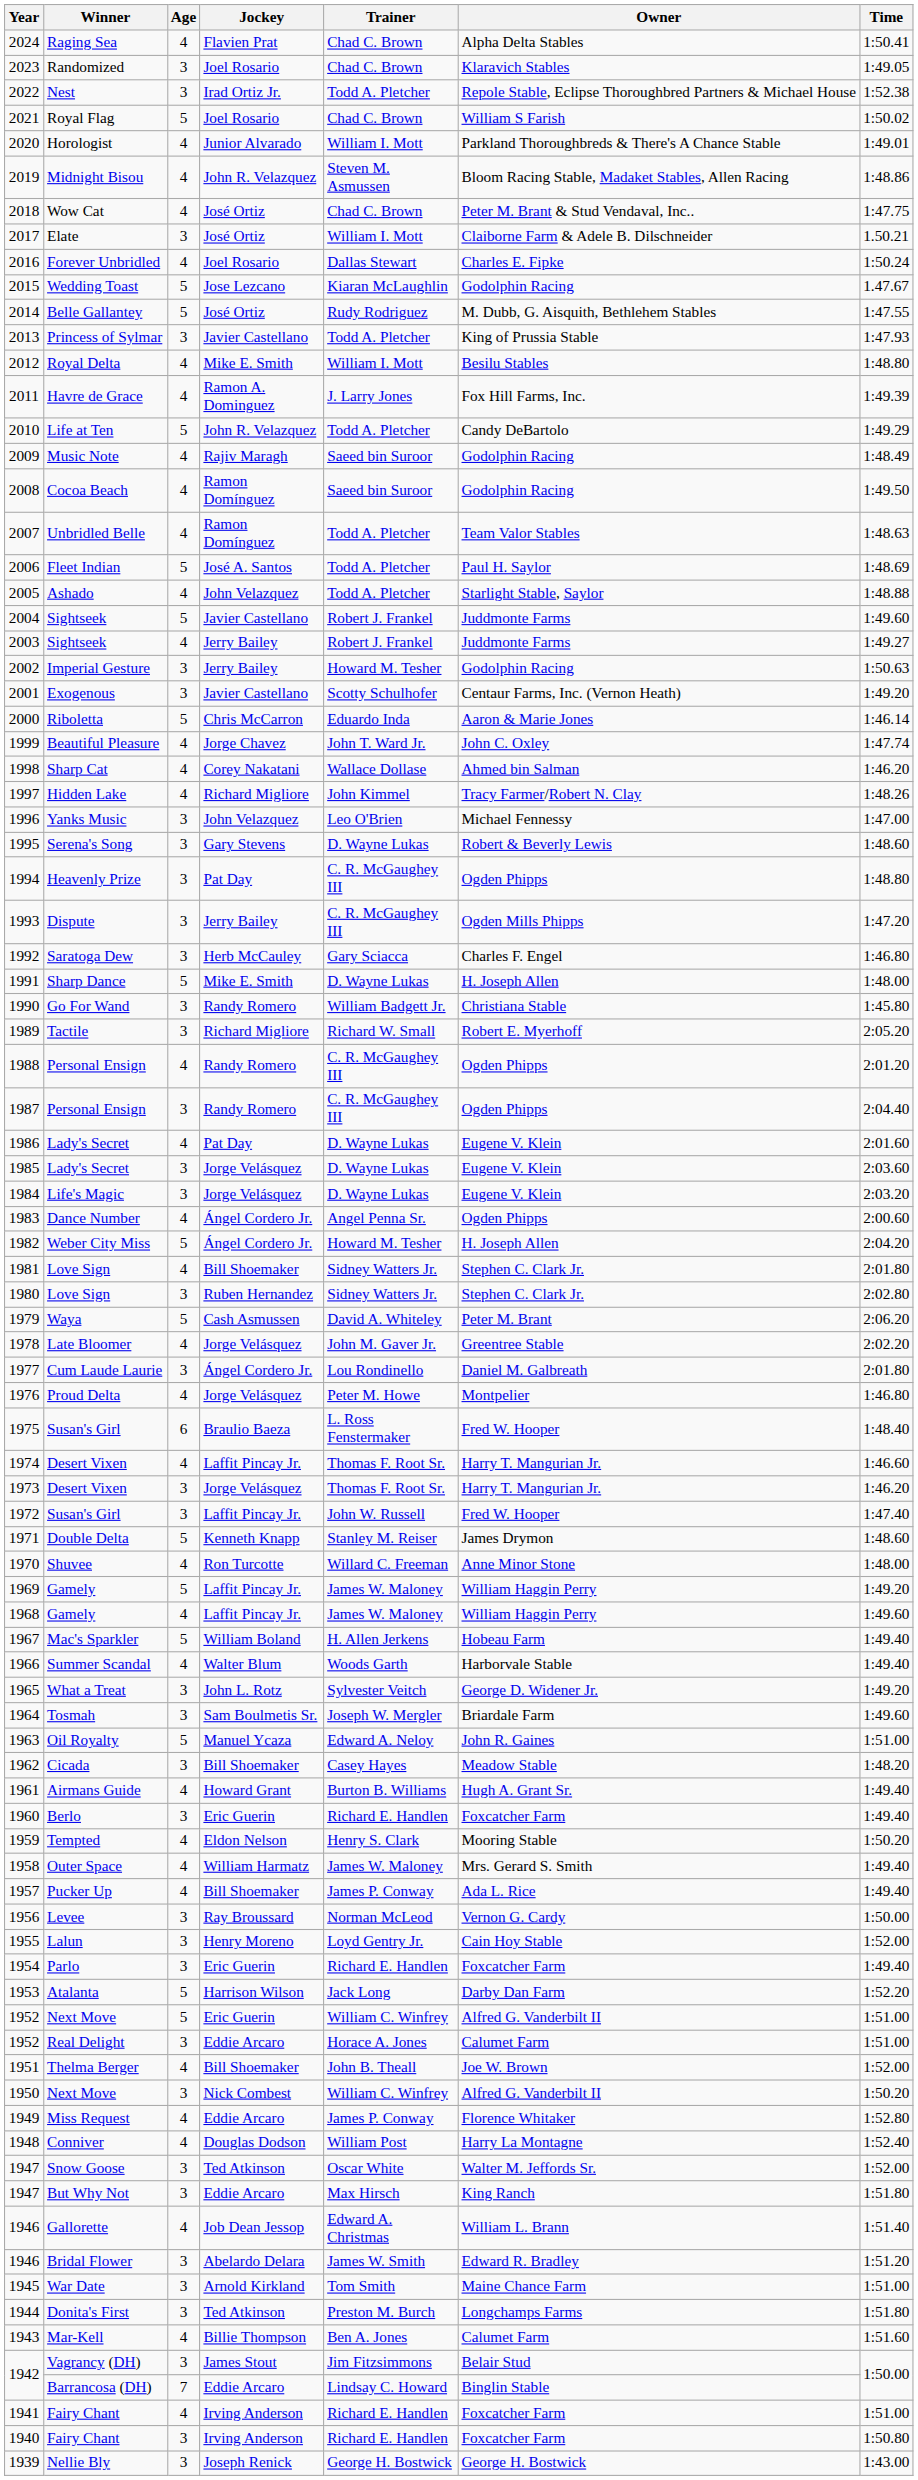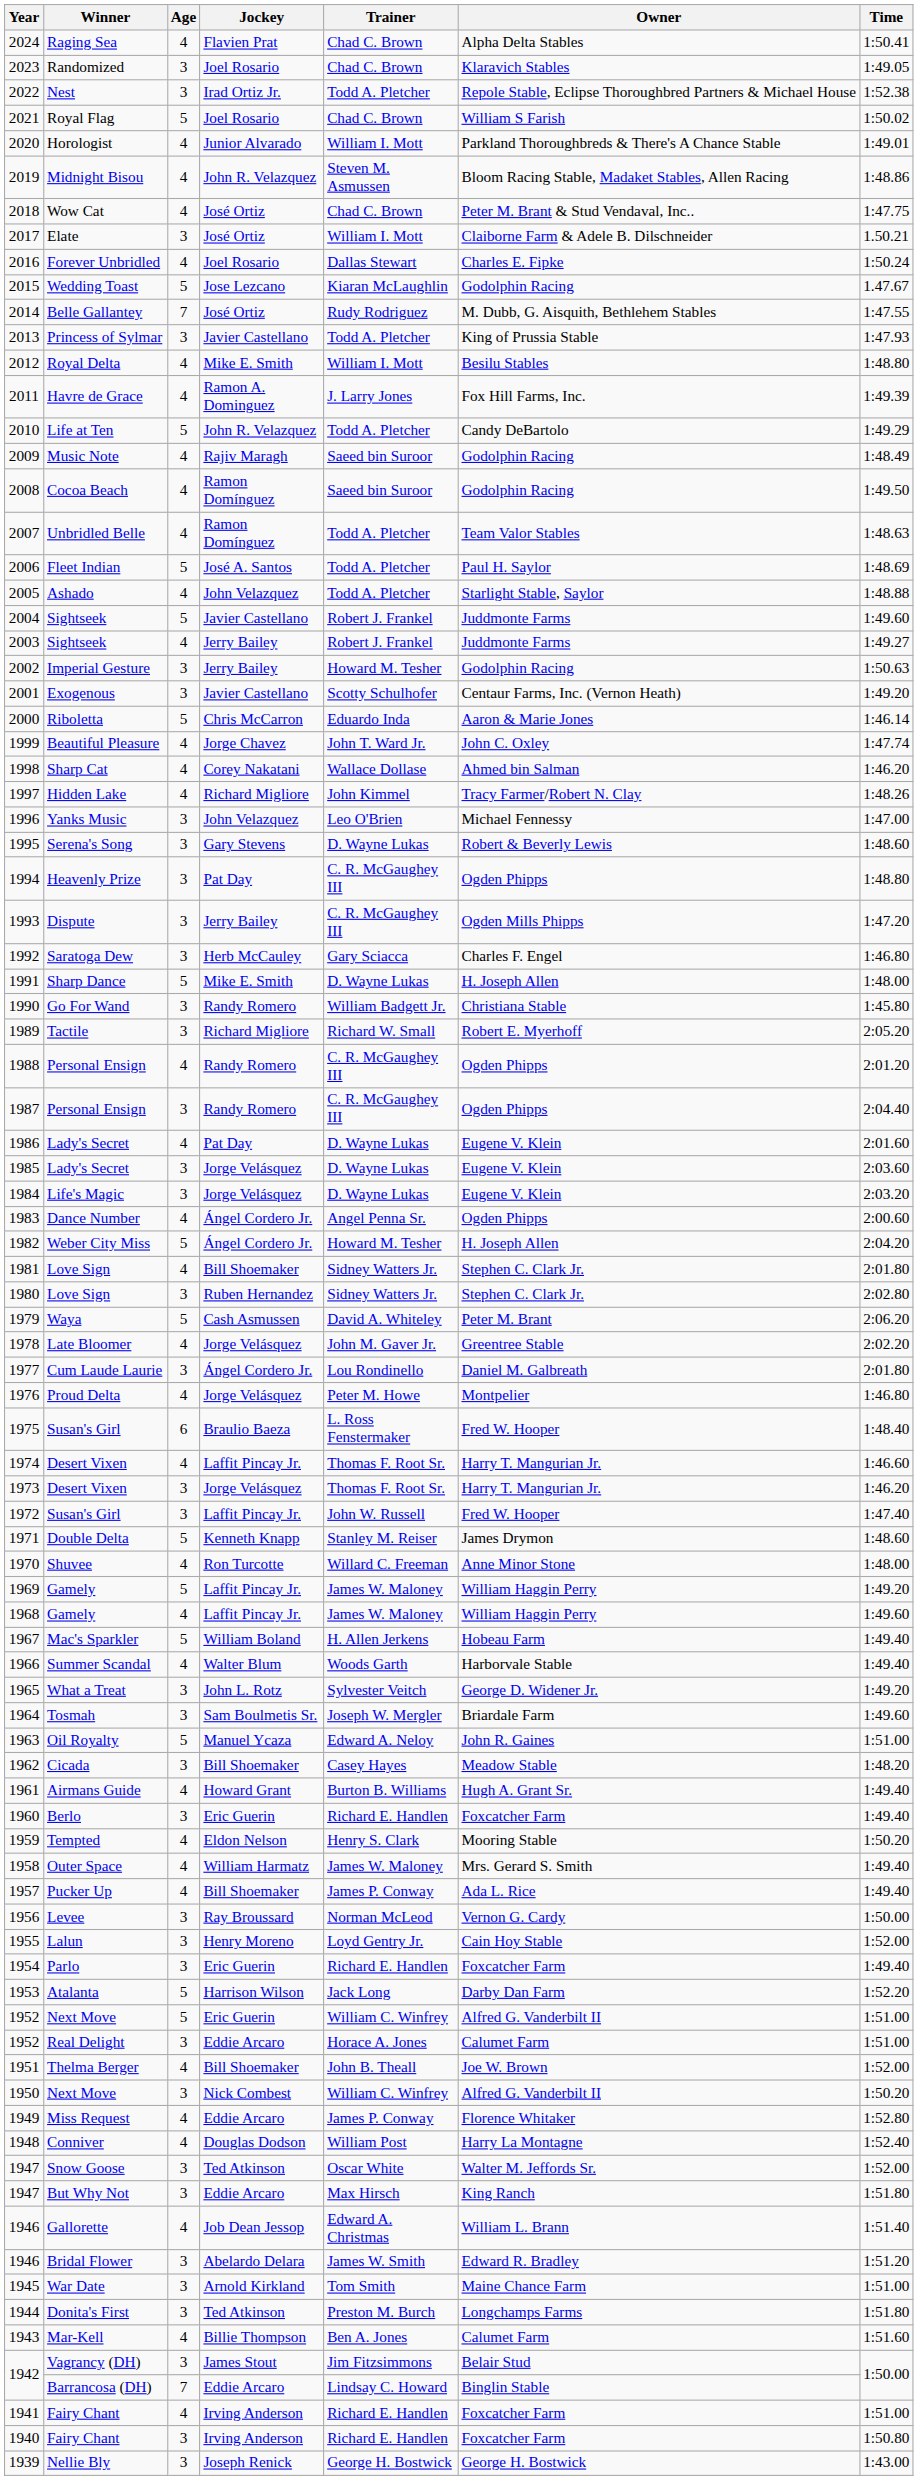Belle Gallantey | Age: 5 -> 7
